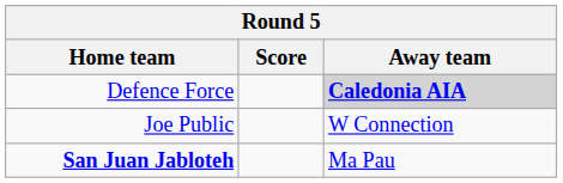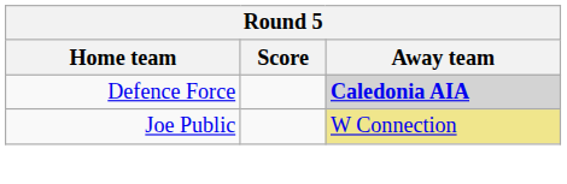Joe Public | Away team: no background -> khaki background
- row: San Juan Jabloteh | Ma Pau
